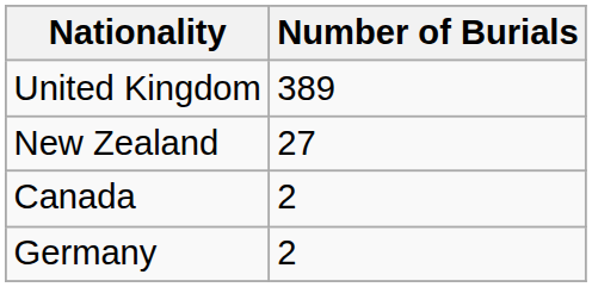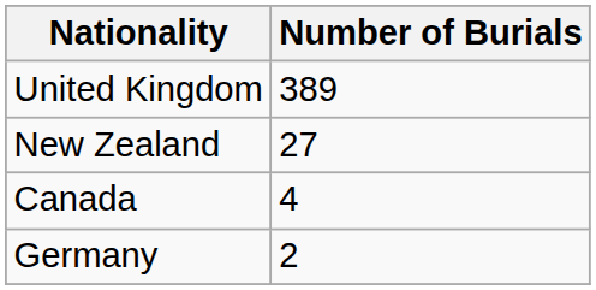Canada | Number of Burials: 2 -> 4
